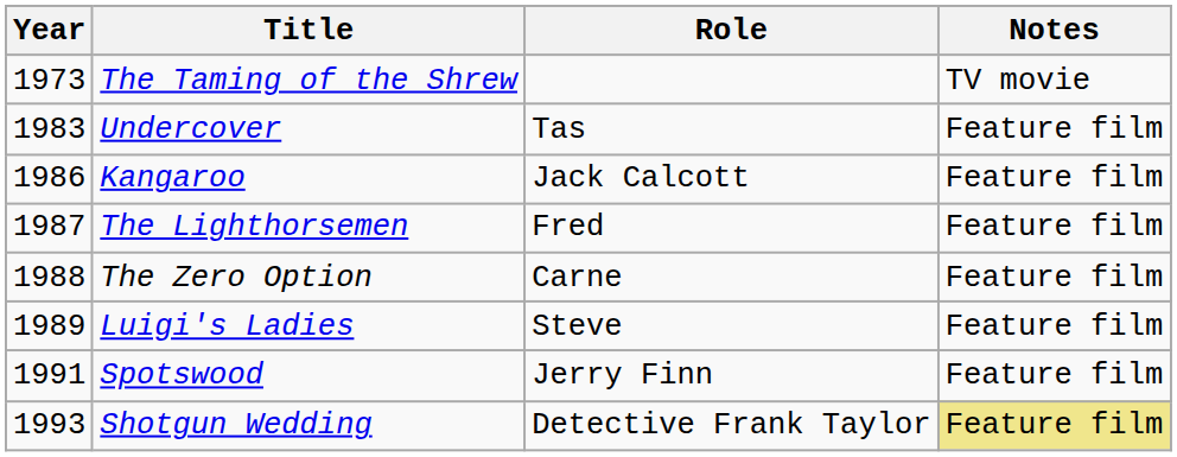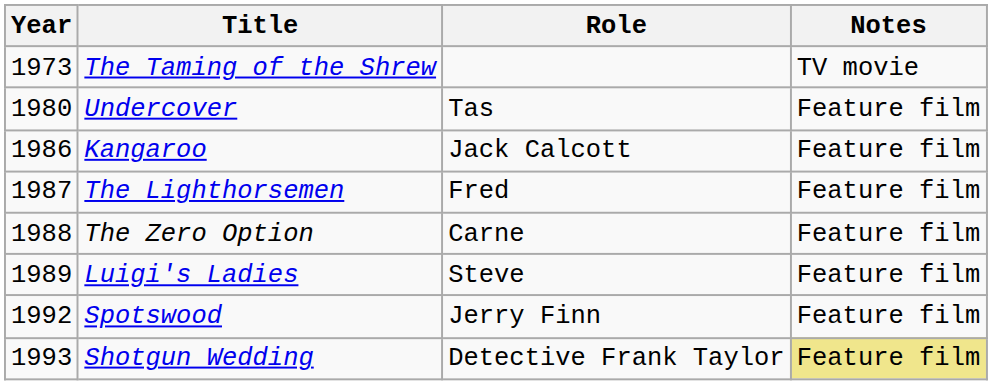Undercover | Year: 1983 -> 1980
Spotswood | Year: 1991 -> 1992
